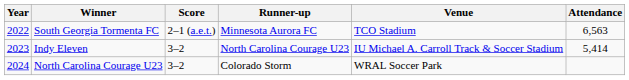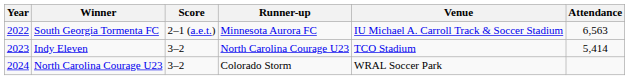South Georgia Tormenta FC | Venue: TCO Stadium -> IU Michael A. Carroll Track & Soccer Stadium
Indy Eleven | Venue: IU Michael A. Carroll Track & Soccer Stadium -> TCO Stadium
